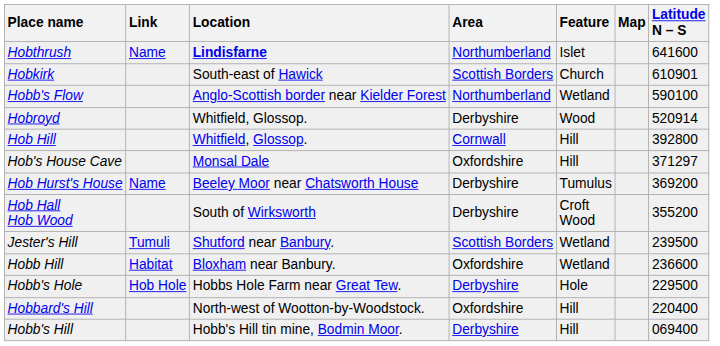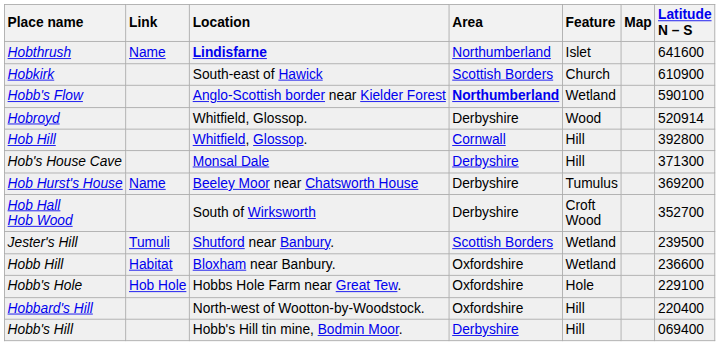Hobkirk | Latitude N – S: 610901 -> 610900
Hobb's Flow | Area: normal -> bold
Hob's House Cave | Area: Oxfordshire -> Derbyshire
Hob's House Cave | Latitude N – S: 371297 -> 371300
Hob Hall Hob Wood | Latitude N – S: 355200 -> 352700
Hobb's Hole | Area: Derbyshire -> Oxfordshire
Hobb's Hole | Latitude N – S: 229500 -> 229100
